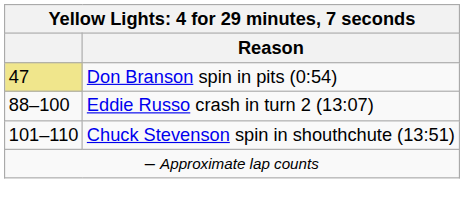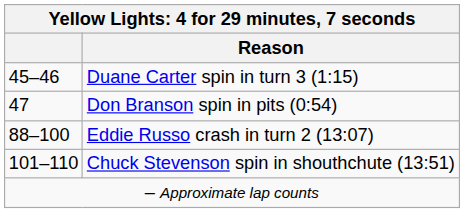+ row: 45–46 | Duane Carter spin in turn 3 (1:15)
Don Branson spin in pits (0:54) | column 1: khaki background -> no background
